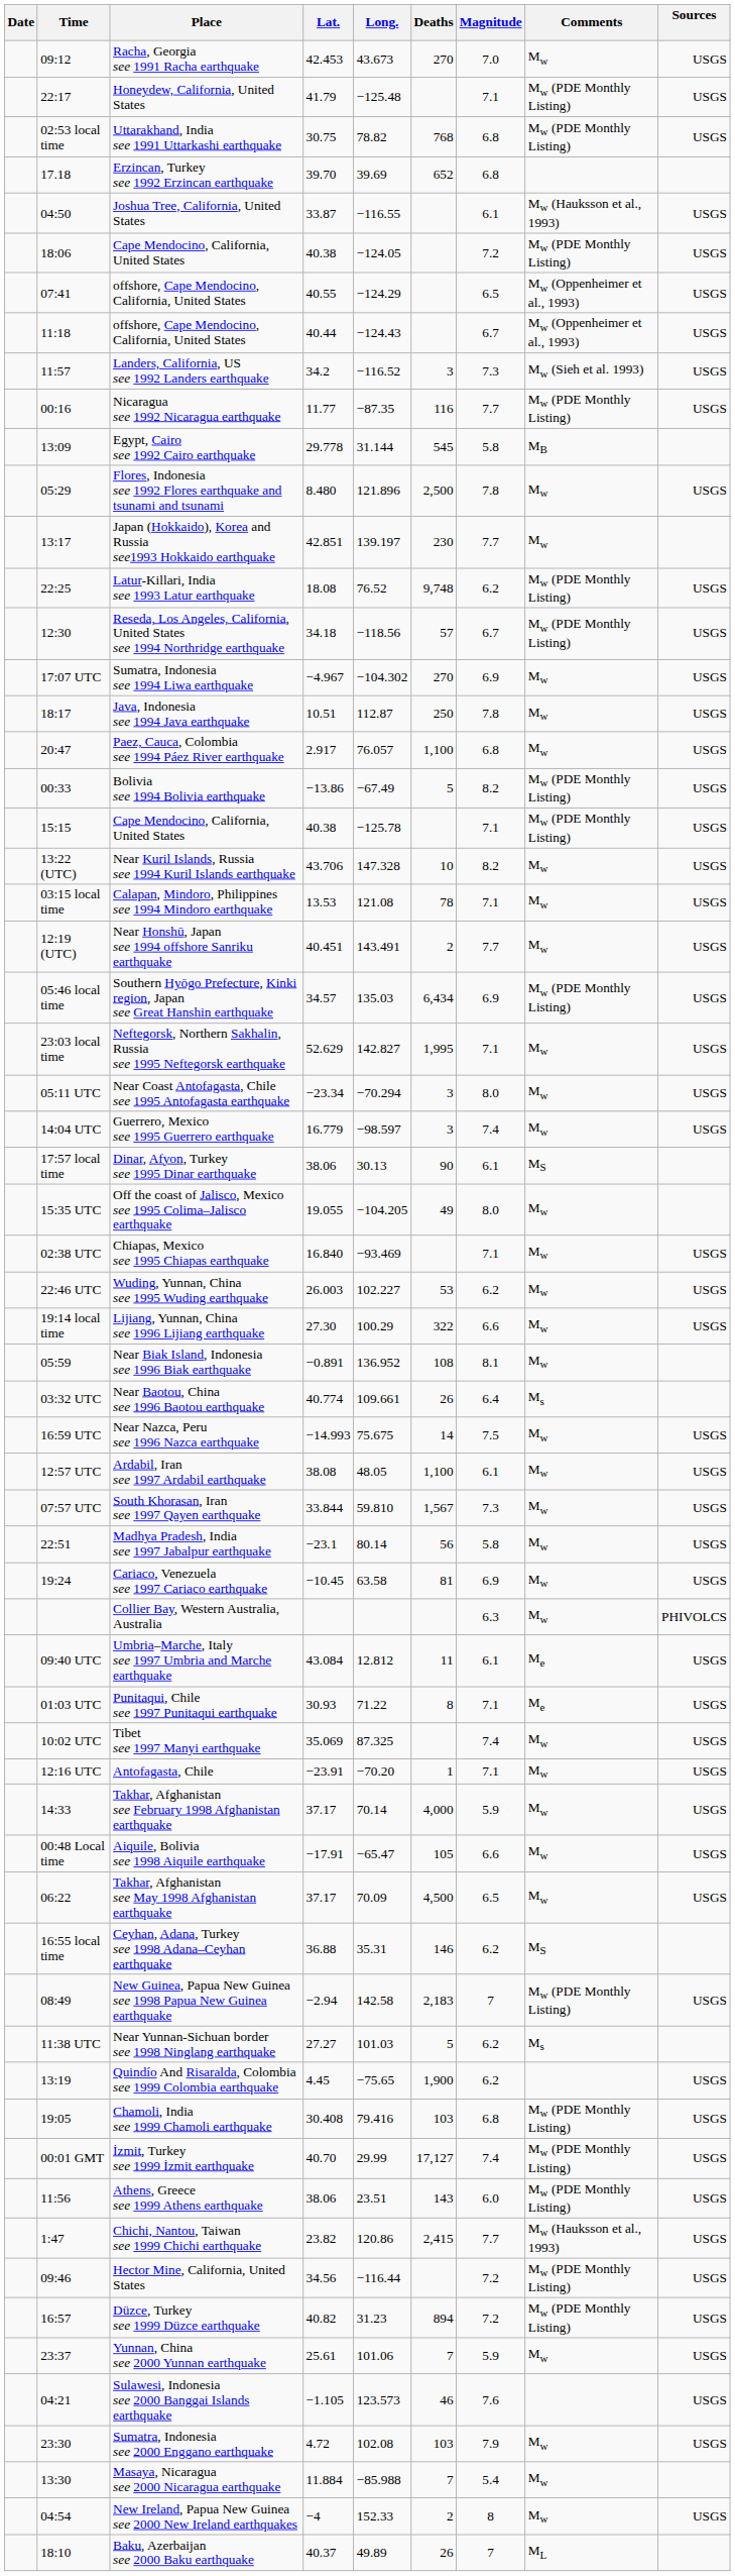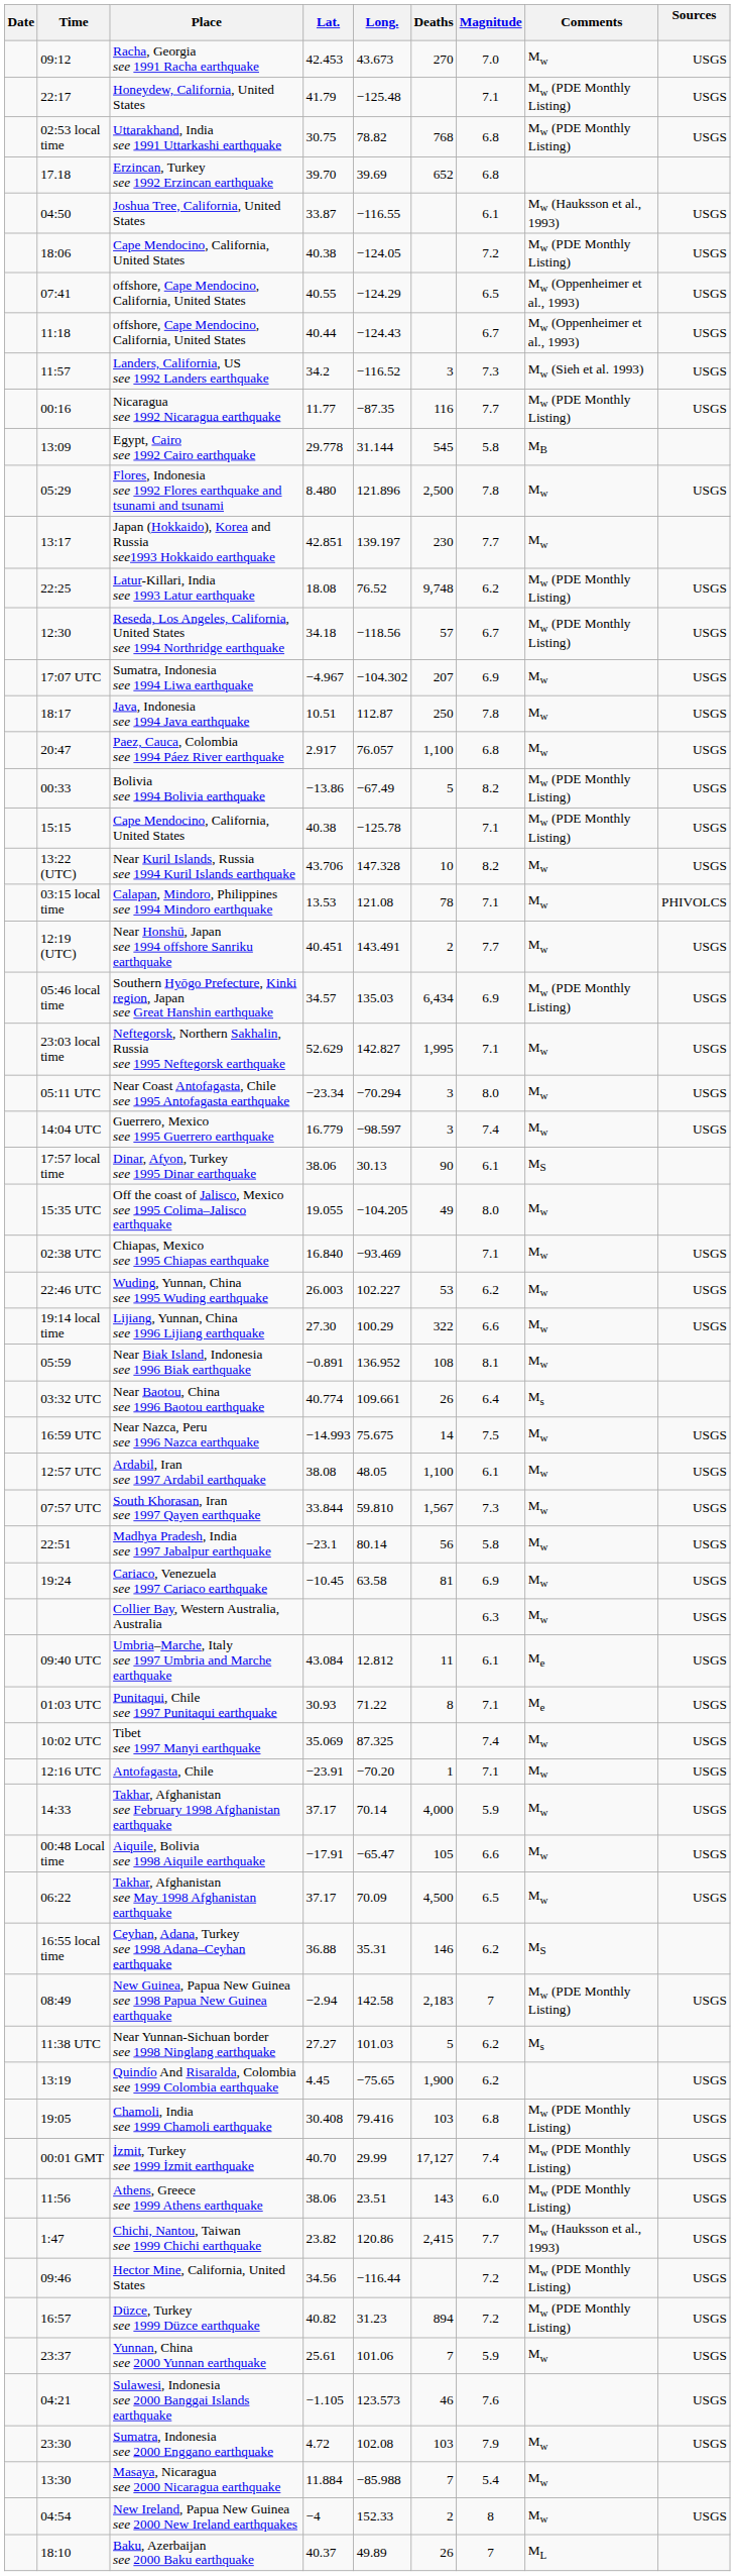Sumatra, Indonesia see 1994 Liwa earthquake | Deaths: 270 -> 207
Calapan, Mindoro, Philippines see 1994 Mindoro earthquake | Sources: USGS -> PHIVOLCS
Collier Bay, Western Australia, Australia | Sources: PHIVOLCS -> USGS
